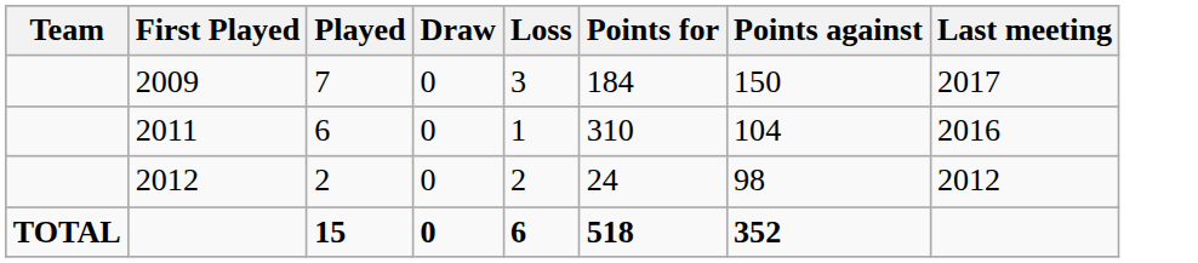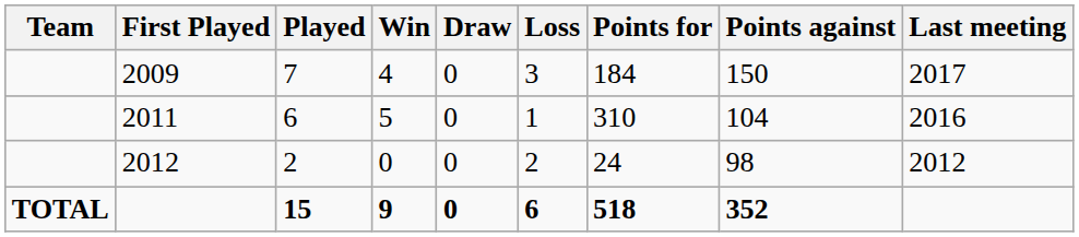+ column: Win | 4 | 5 | 0 | 9
